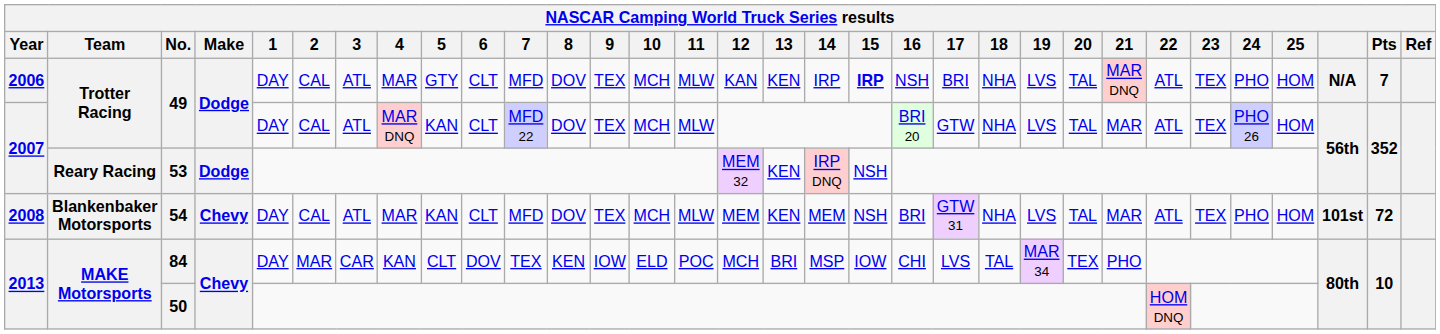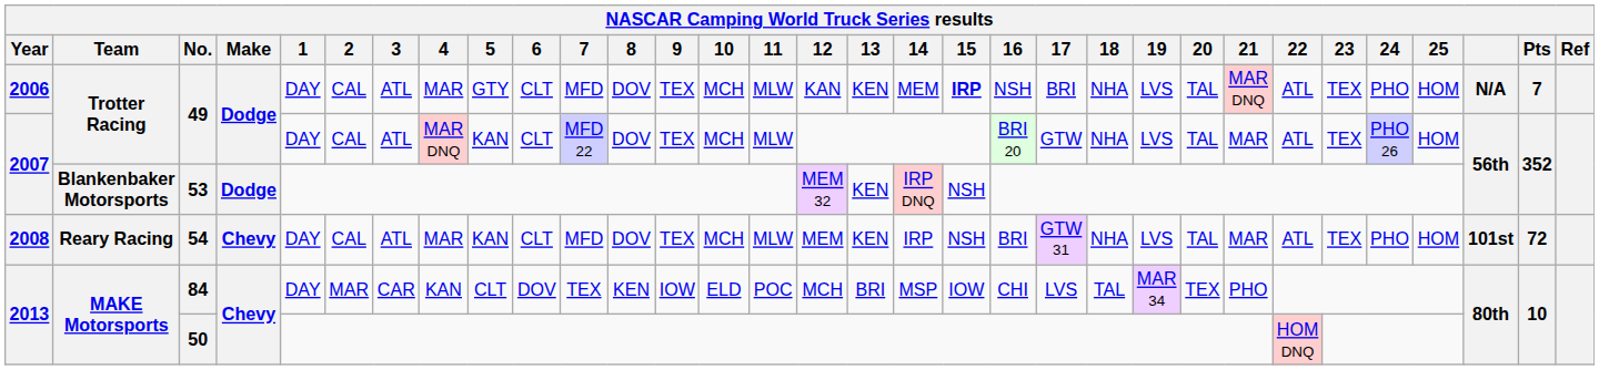2006 / 49 | 14: IRP -> MEM
53 | Team: Reary Racing -> Blankenbaker Motorsports
54 | Team: Blankenbaker Motorsports -> Reary Racing
54 | 14: MEM -> IRP
